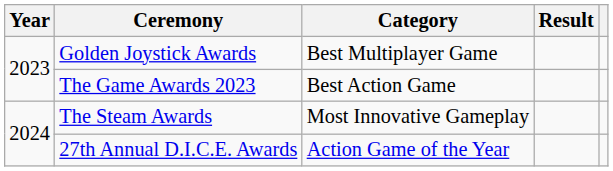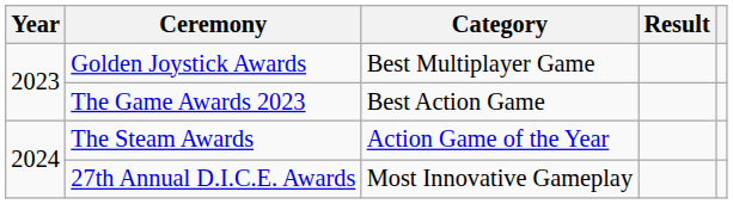The Steam Awards | Category: Most Innovative Gameplay -> Action Game of the Year
27th Annual D.I.C.E. Awards | Category: Action Game of the Year -> Most Innovative Gameplay
